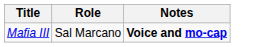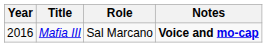+ column: Year | 2016
